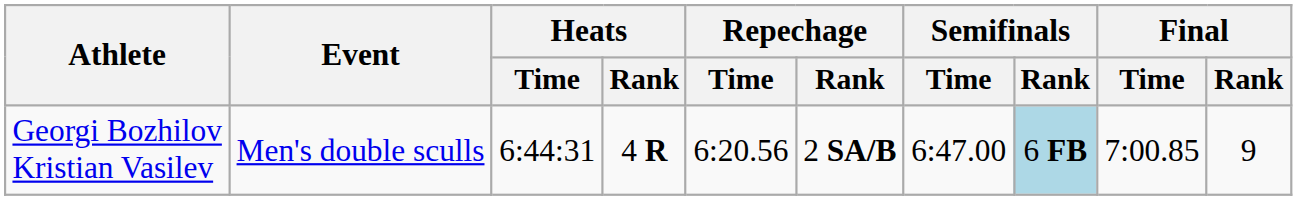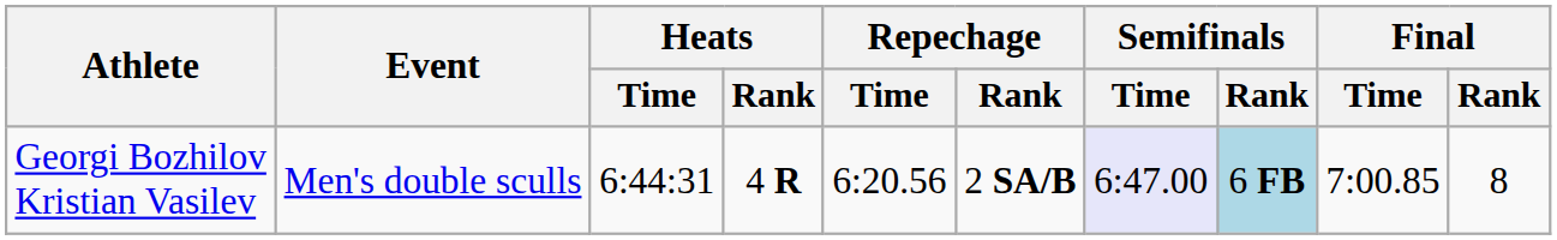Georgi Bozhilov Kristian Vasilev | Semifinals / Time: no background -> lavender background
Georgi Bozhilov Kristian Vasilev | Final / Rank: 9 -> 8
